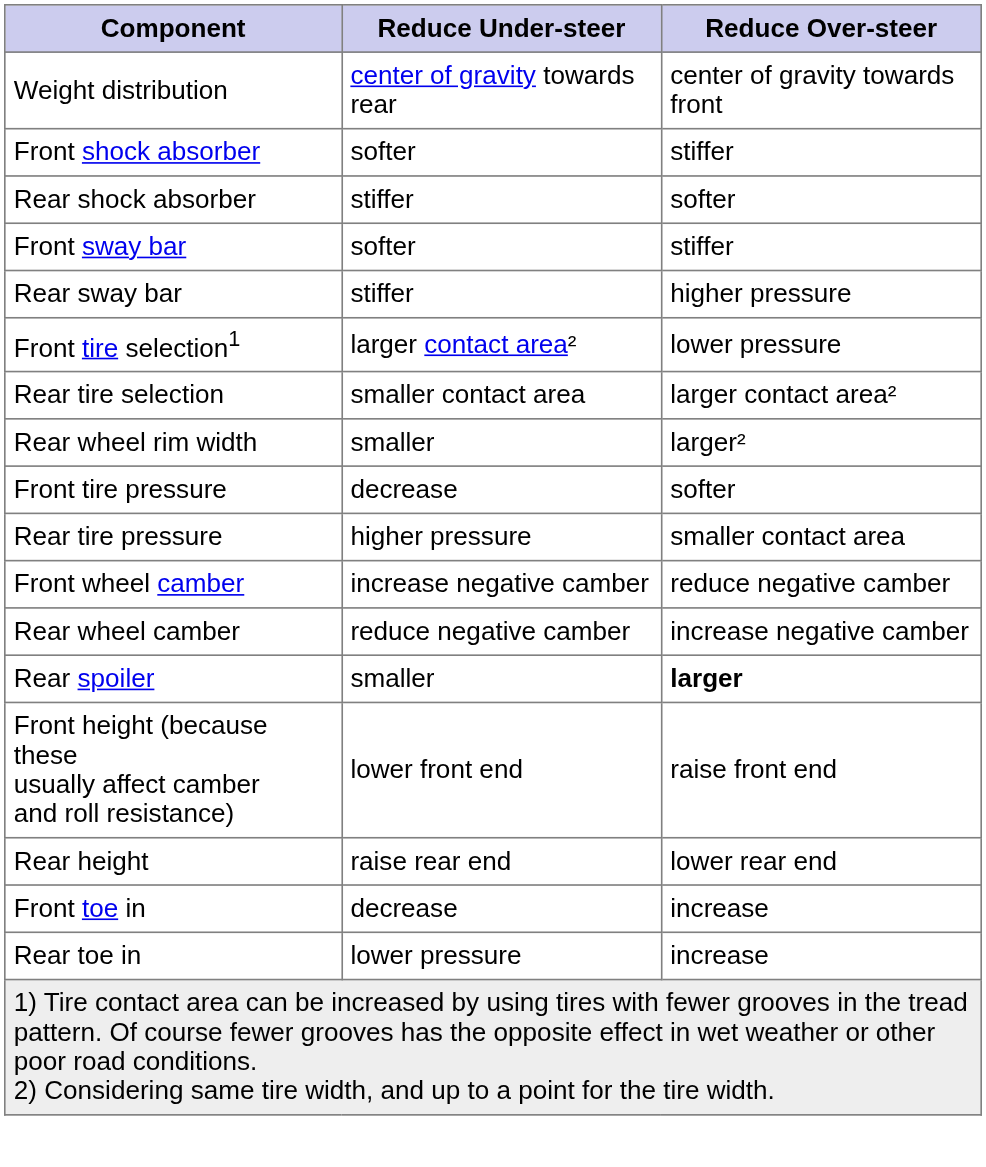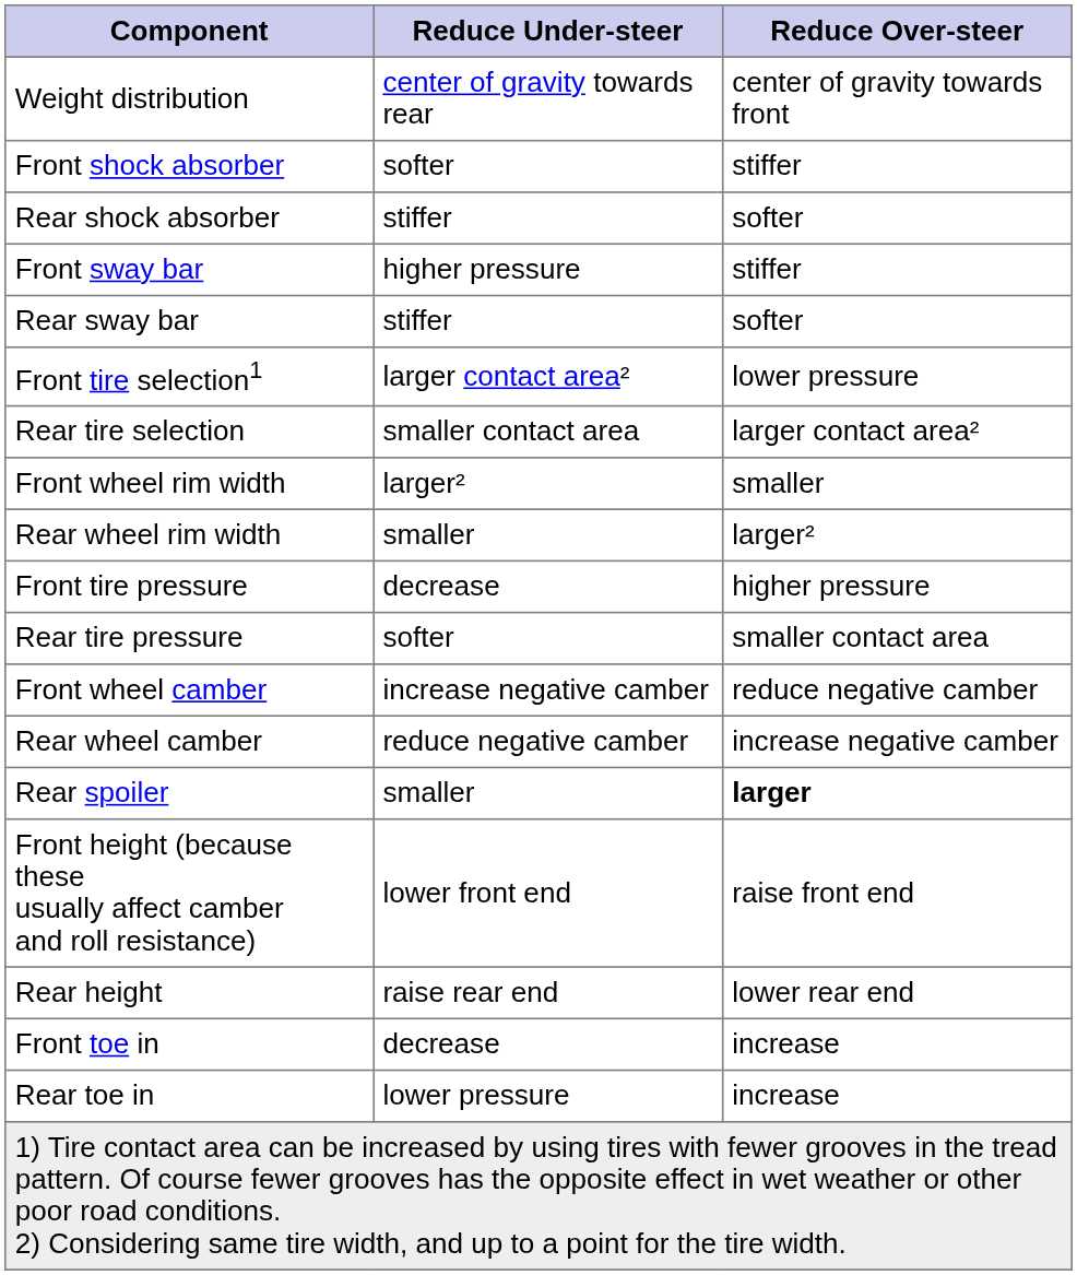Front sway bar | Reduce Under-steer: softer -> higher pressure
Rear sway bar | Reduce Over-steer: higher pressure -> softer
+ row: Front wheel rim width | larger² | smaller
Front tire pressure | Reduce Over-steer: softer -> higher pressure
Rear tire pressure | Reduce Under-steer: higher pressure -> softer
